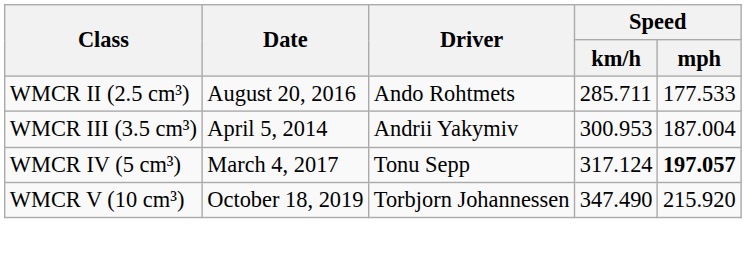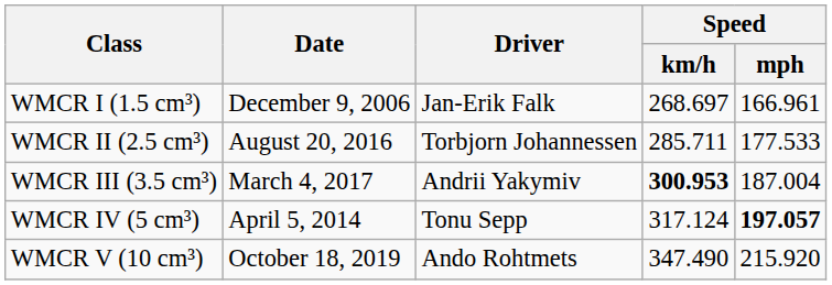+ row: WMCR I (1.5 cm³) | December 9, 2006 | Jan-Erik Falk | 268.697 | 166.961
WMCR II (2.5 cm³) | Driver: Ando Rohtmets -> Torbjorn Johannessen
WMCR III (3.5 cm³) | Date: April 5, 2014 -> March 4, 2017
WMCR III (3.5 cm³) | Speed / km/h: normal -> bold
WMCR IV (5 cm³) | Date: March 4, 2017 -> April 5, 2014
WMCR V (10 cm³) | Driver: Torbjorn Johannessen -> Ando Rohtmets
